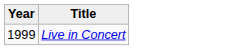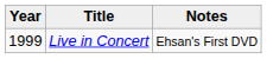+ column: Notes | Ehsan's First DVD
